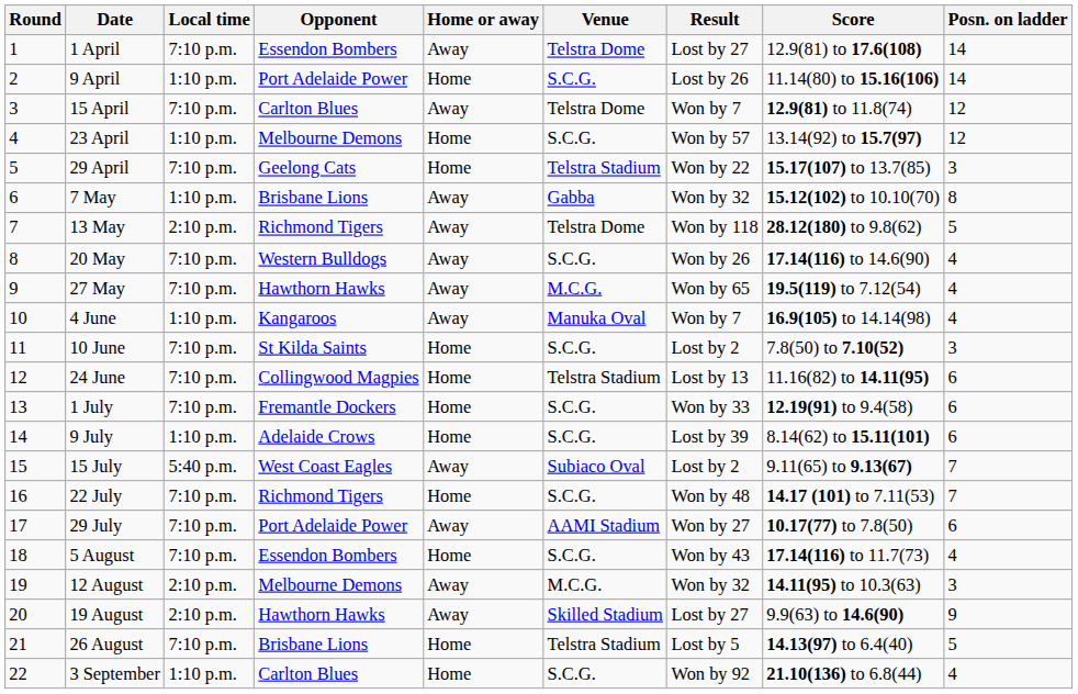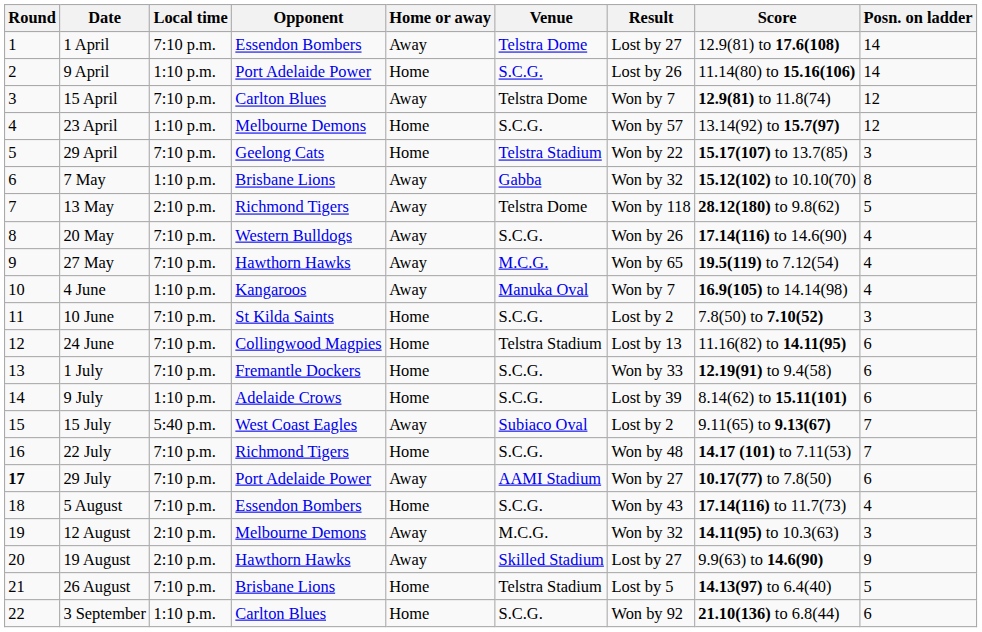29 July | Round: normal -> bold
3 September | Posn. on ladder: 4 -> 6
